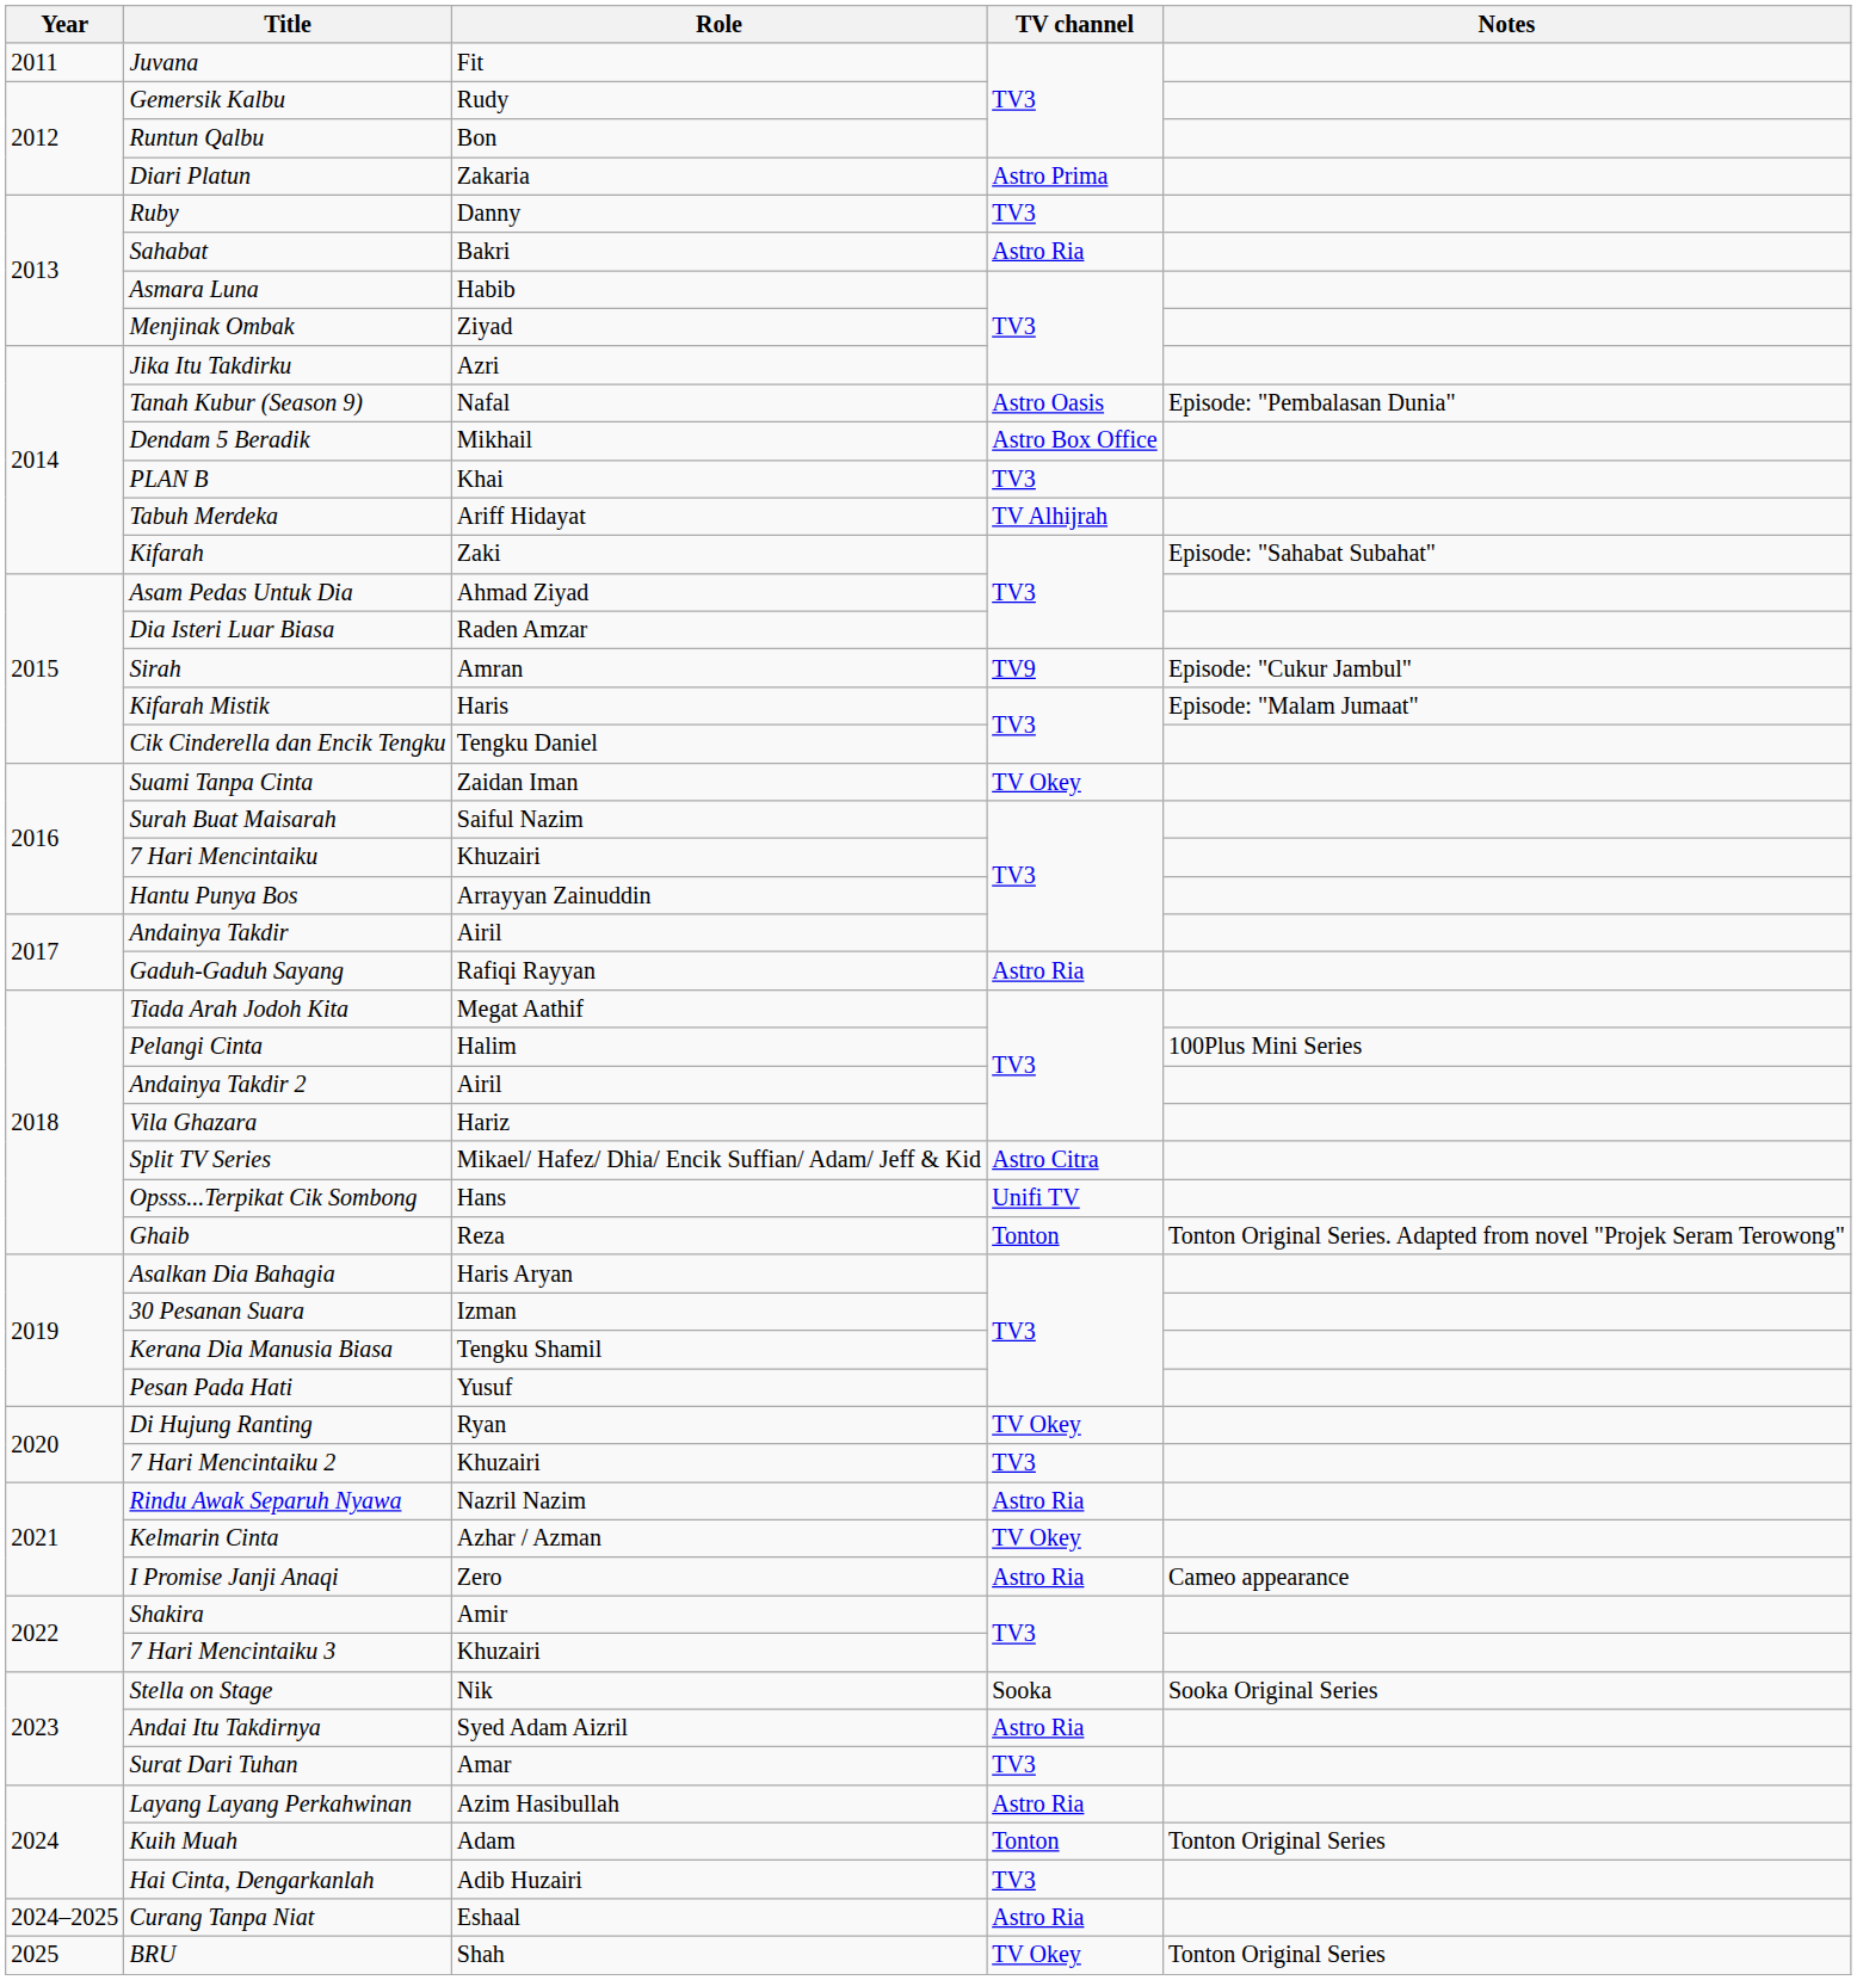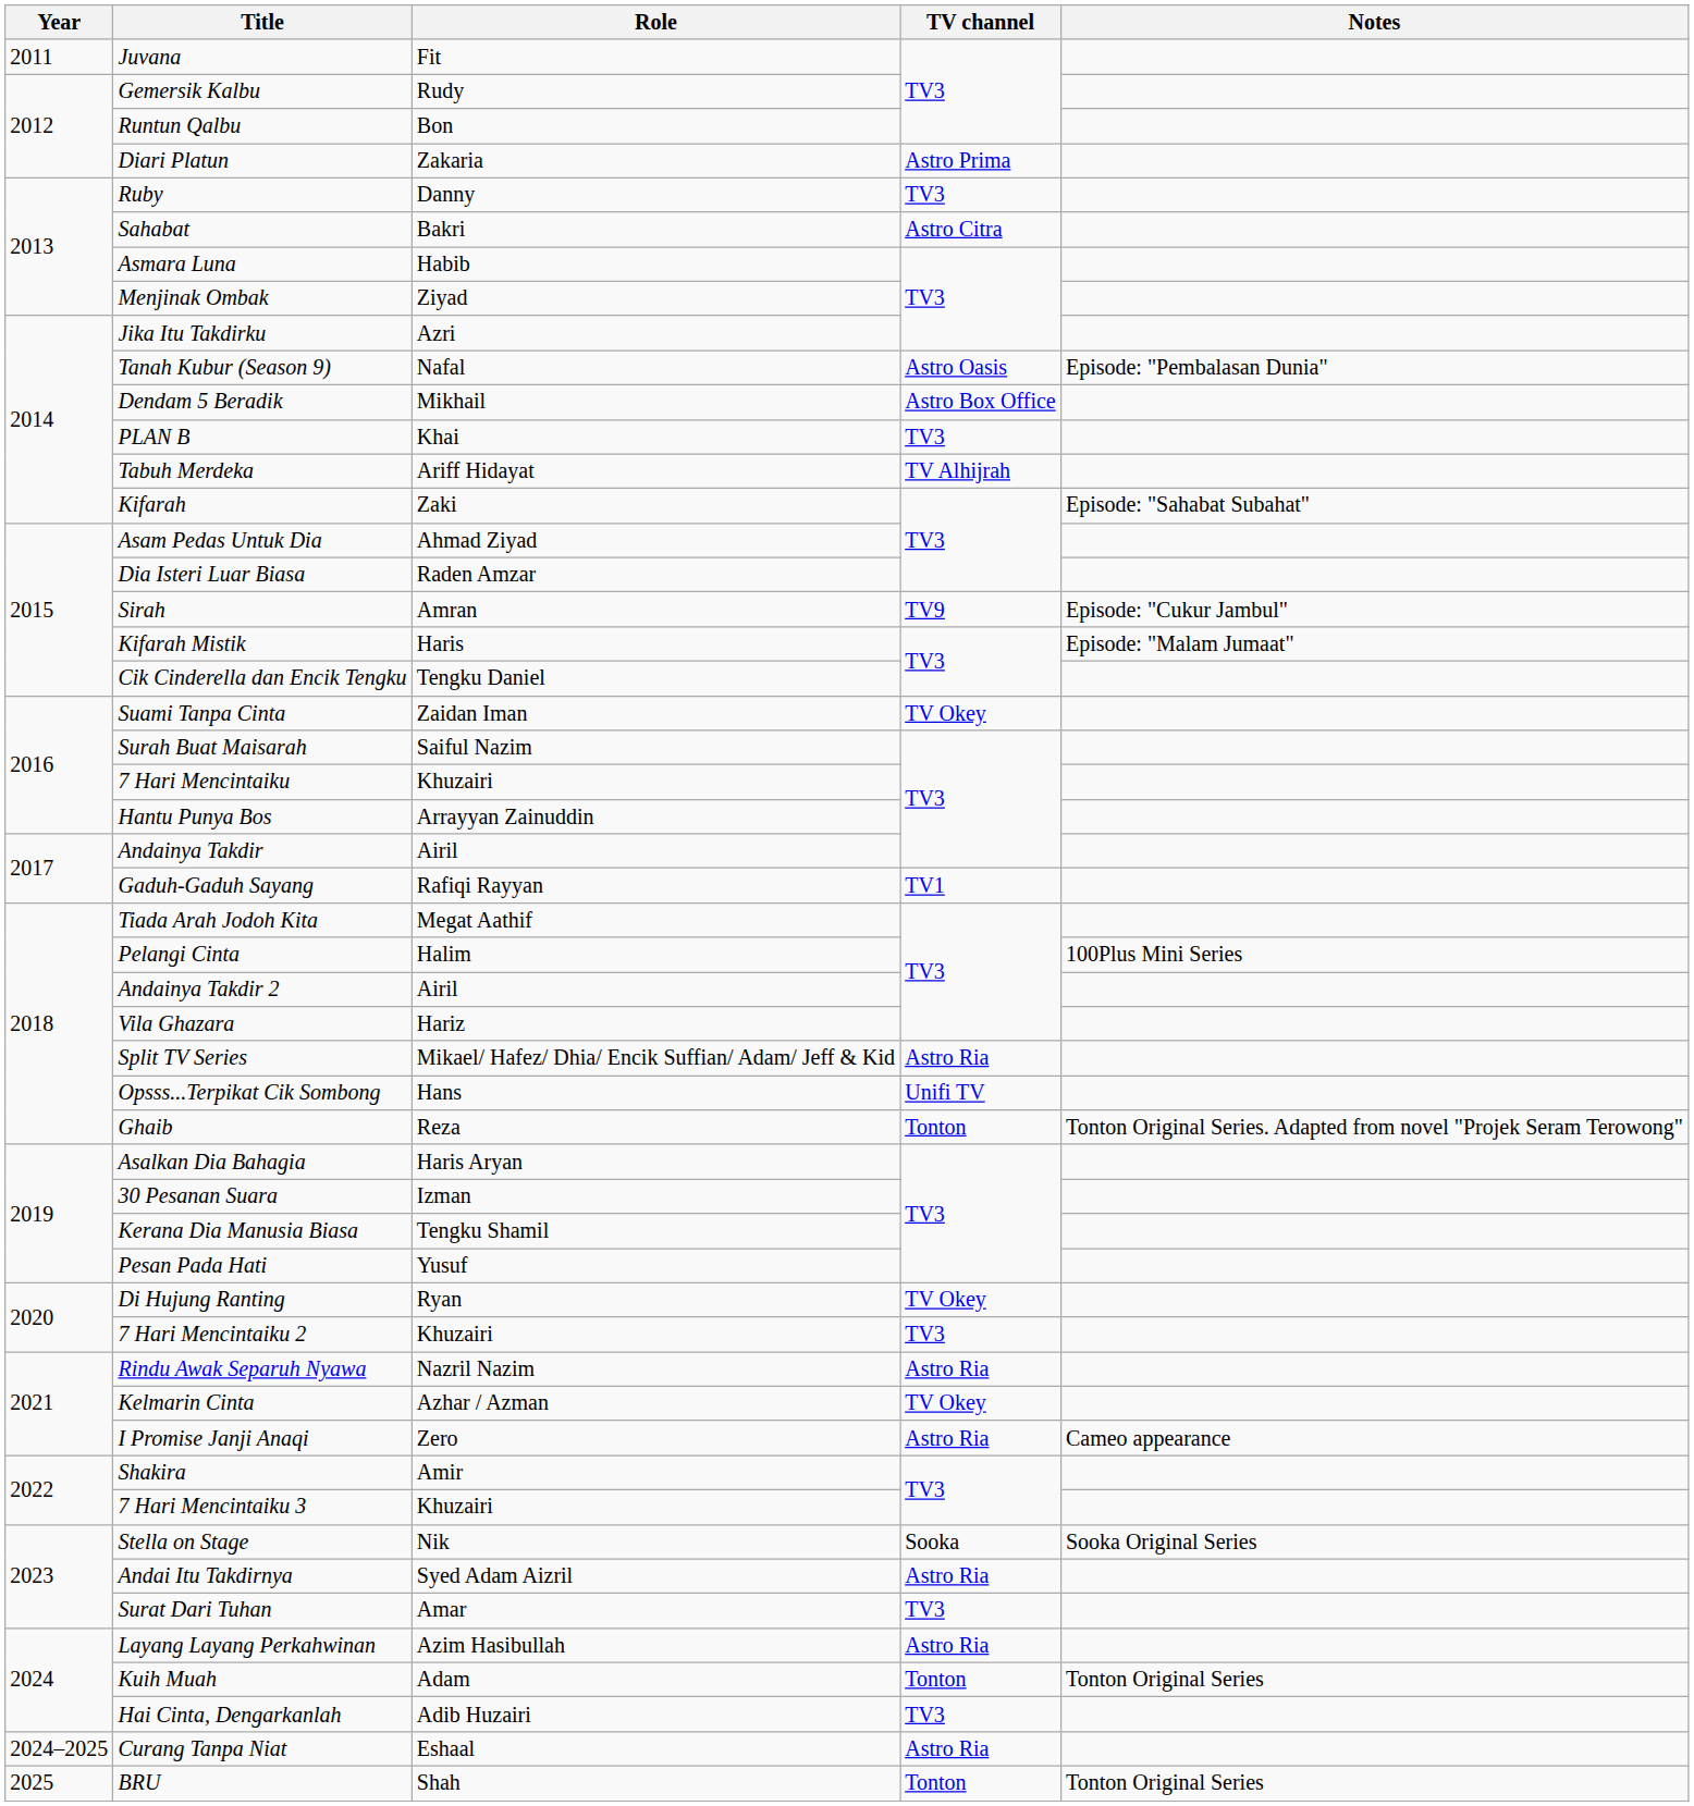Sahabat | TV channel: Astro Ria -> Astro Citra
Gaduh-Gaduh Sayang | TV channel: Astro Ria -> TV1
Split TV Series | TV channel: Astro Citra -> Astro Ria
BRU | TV channel: TV Okey -> Tonton
